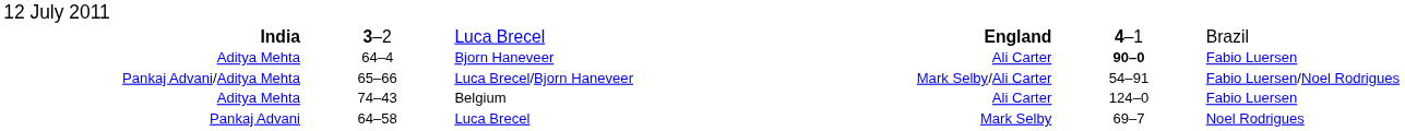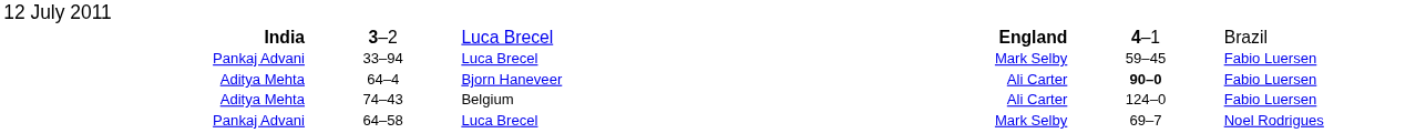+ row: Pankaj Advani | 33–94 | Luca Brecel | Mark Selby | 59–45 | Fabio Luersen
- row: Pankaj Advani/Aditya Mehta | 65–66 | Luca Brecel/Bjorn Haneveer | Mark Selby/Ali Carter | 54–91 | Fabio Luersen/Noel Rodrigues
